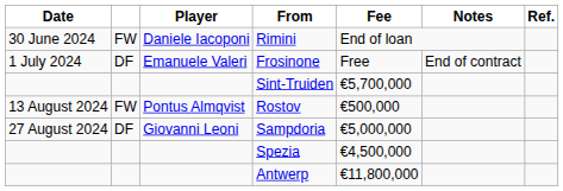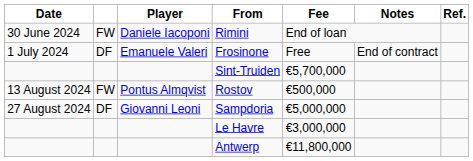+ row: Le Havre | €3,000,000
- row: Spezia | €4,500,000
